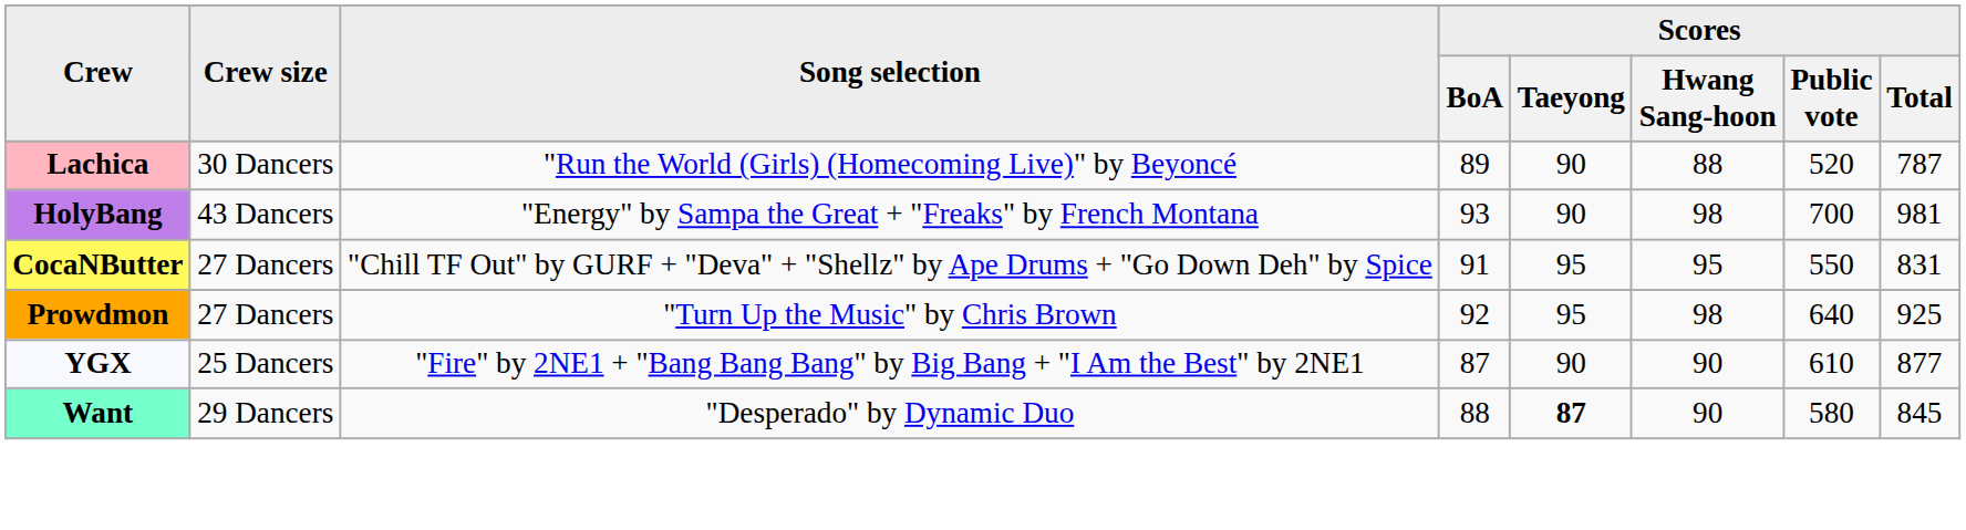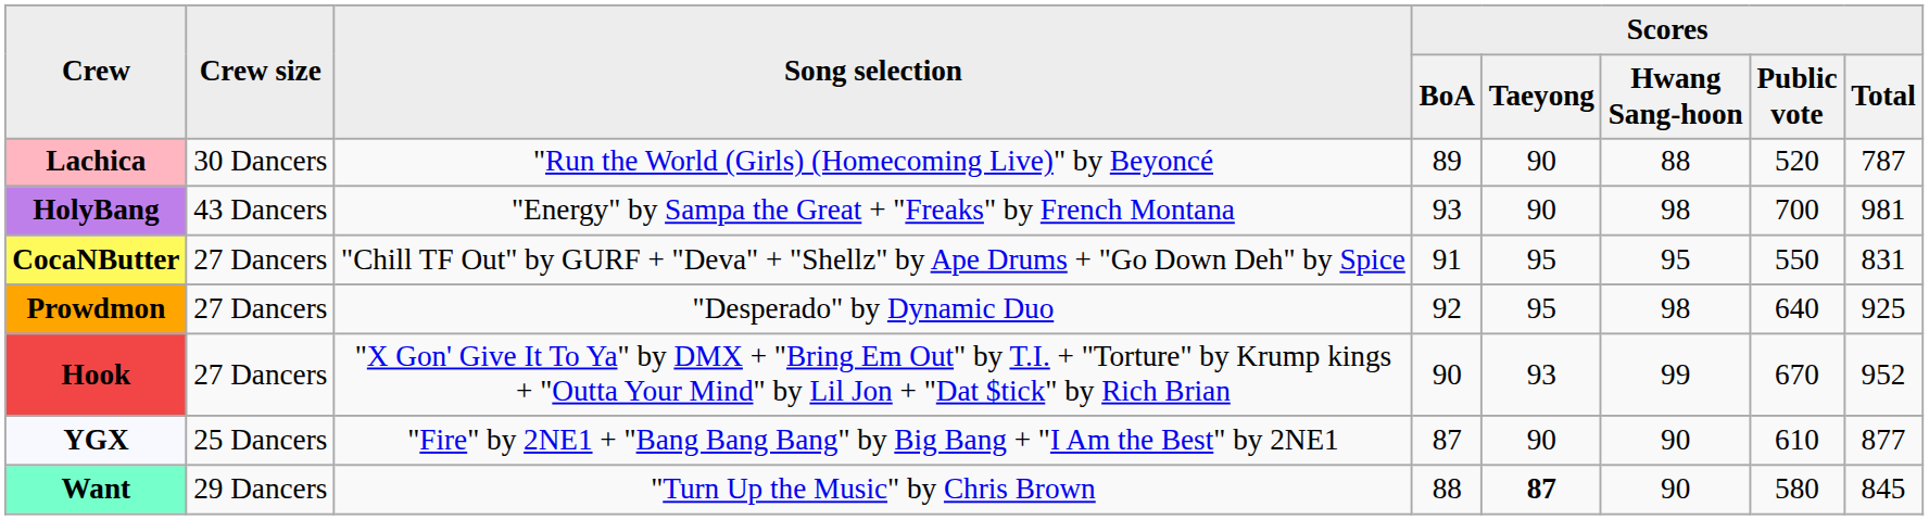Prowdmon | Song selection: "Turn Up the Music" by Chris Brown -> "Desperado" by Dynamic Duo
+ row: Hook | 27 Dancers | "X Gon' Give It To Ya" by DMX + "Bring Em Out" by T.I. + "Torture" by Krump kings + "Outta Your Mind" by Lil Jon + "Dat $tick" by Rich Brian | 90 | 93 | 99 | 670 | 952
Want | Song selection: "Desperado" by Dynamic Duo -> "Turn Up the Music" by Chris Brown
